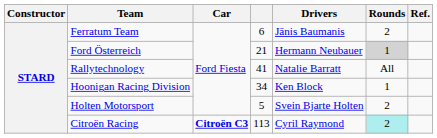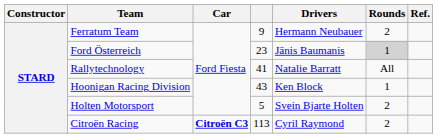Ferratum Team | column 4: 6 -> 9
Ferratum Team | Drivers: Jānis Baumanis -> Hermann Neubauer
Ford Österreich | column 4: 21 -> 23
Ford Österreich | Drivers: Hermann Neubauer -> Jānis Baumanis
Hoonigan Racing Division | column 4: 34 -> 43
Citroën Racing | Rounds: paleturquoise background -> no background
